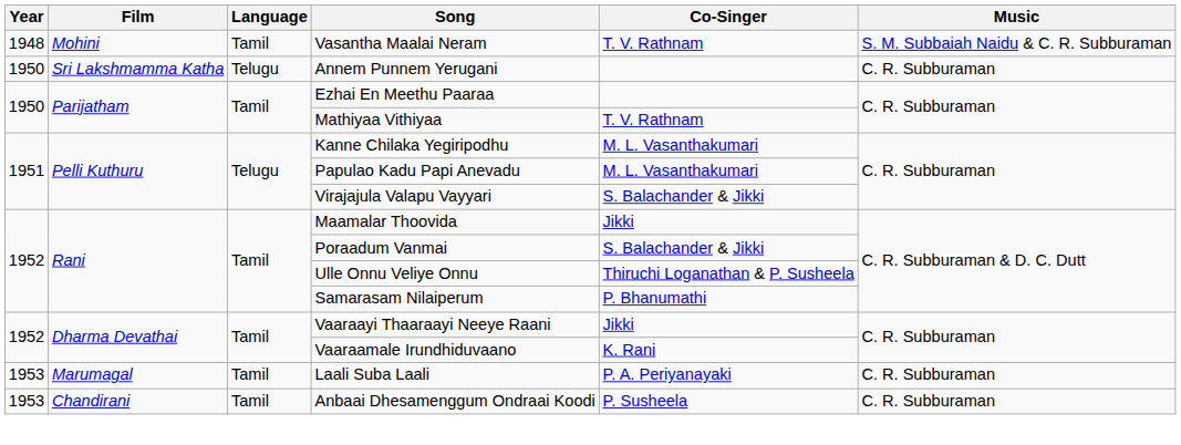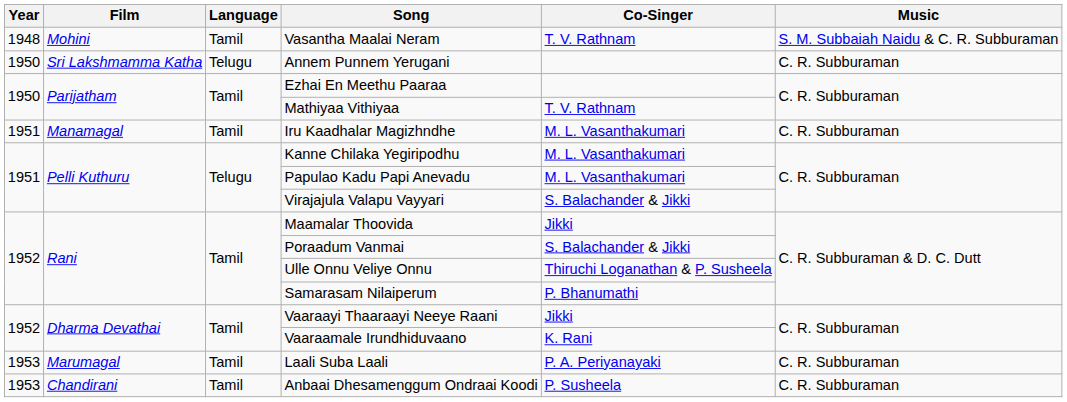+ row: 1951 | Manamagal | Tamil | Iru Kaadhalar Magizhndhe | M. L. Vasanthakumari | C. R. Subburaman
